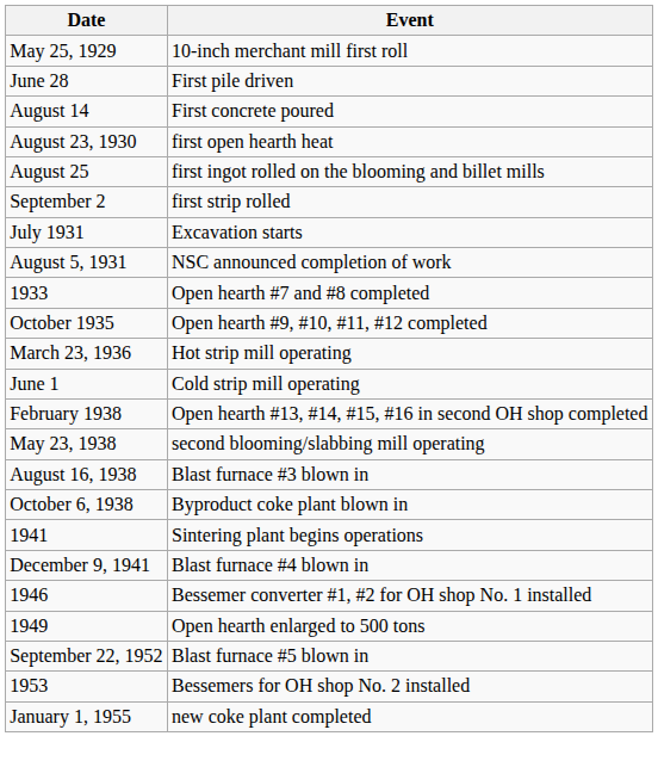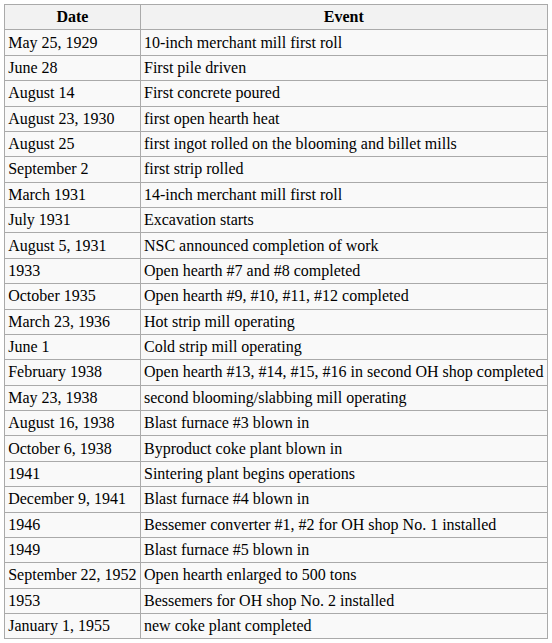+ row: March 1931 | 14-inch merchant mill first roll
1949 | Event: Open hearth enlarged to 500 tons -> Blast furnace #5 blown in
September 22, 1952 | Event: Blast furnace #5 blown in -> Open hearth enlarged to 500 tons
